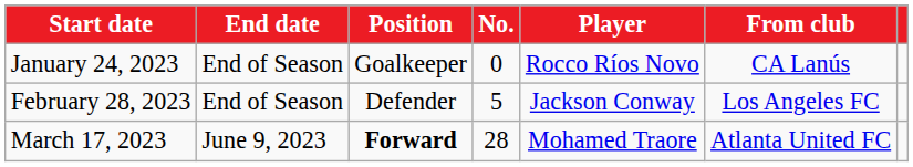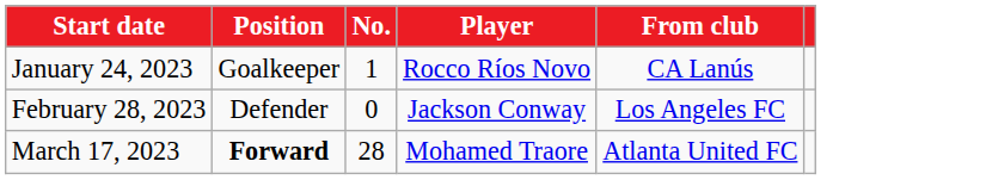- column: End date | End of Season | End of Season | June 9, 2023
January 24, 2023 | No.: 0 -> 1
February 28, 2023 | No.: 5 -> 0
